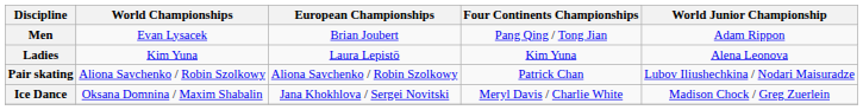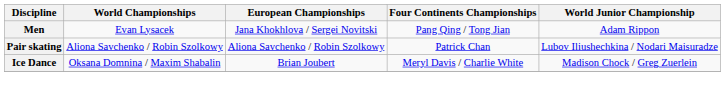Men | European Championships: Brian Joubert -> Jana Khokhlova / Sergei Novitski
- row: Ladies | Kim Yuna | Laura Lepistö | Kim Yuna | Alena Leonova
Ice Dance | European Championships: Jana Khokhlova / Sergei Novitski -> Brian Joubert
